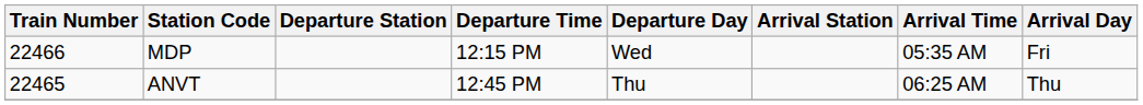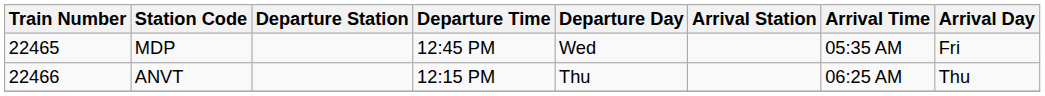MDP | Train Number: 22466 -> 22465
MDP | Departure Time: 12:15 PM -> 12:45 PM
ANVT | Train Number: 22465 -> 22466
ANVT | Departure Time: 12:45 PM -> 12:15 PM
